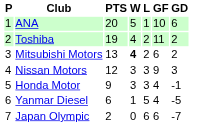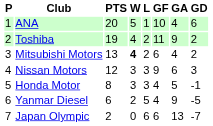+ column: GA | 4 | 9 | 4 | 6 | 5 | 9 | 13
Honda Motor | PTS: 9 -> 8
Yanmar Diesel | W: 1 -> 2
